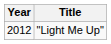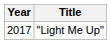"Light Me Up" | Year: 2012 -> 2017
